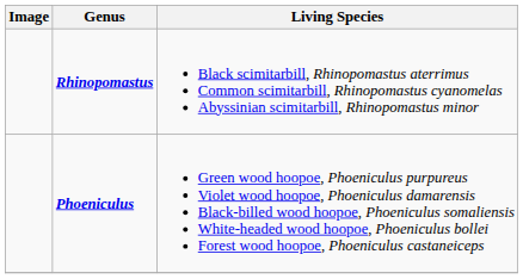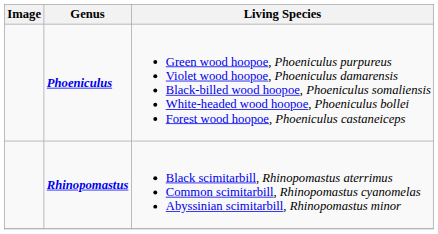rows swapped: Phoeniculus <-> Rhinopomastus
